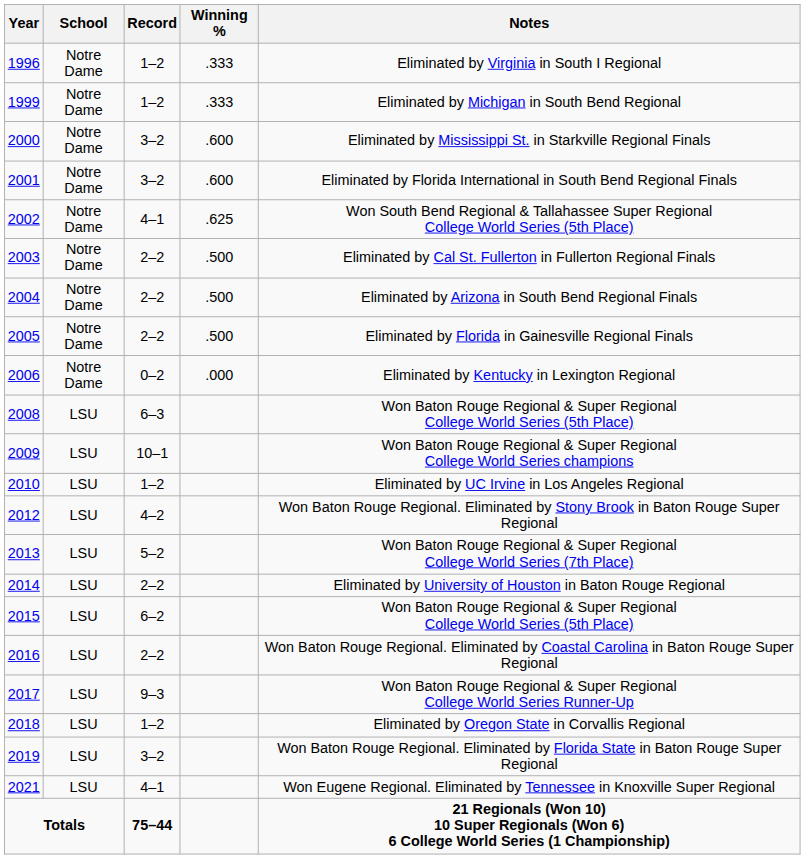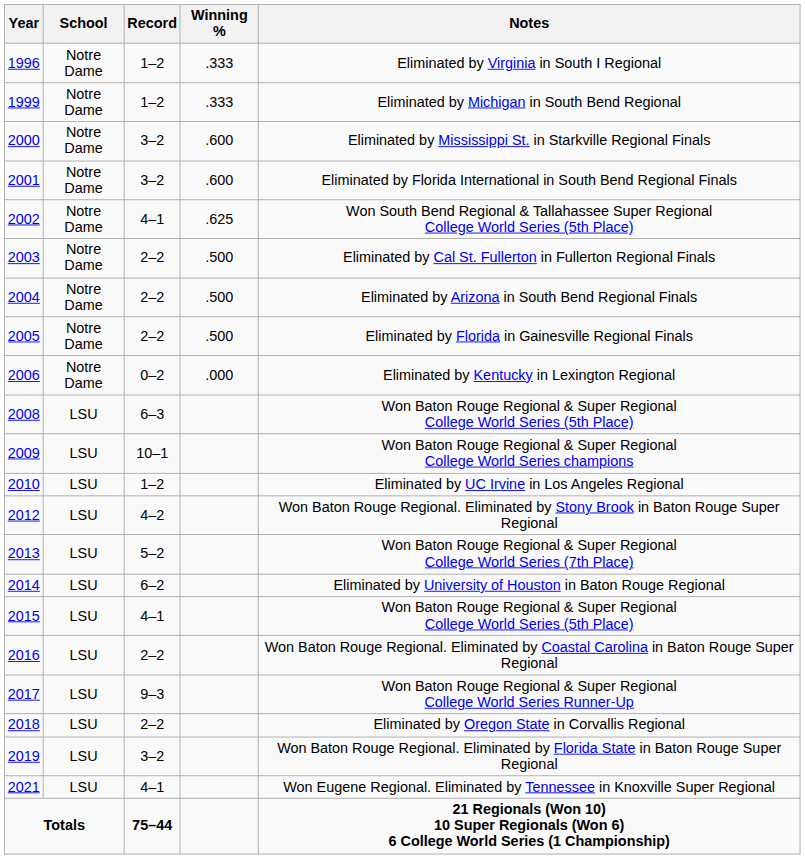2014 | Record: 2–2 -> 6–2
2015 | Record: 6–2 -> 4–1
2018 | Record: 1–2 -> 2–2
